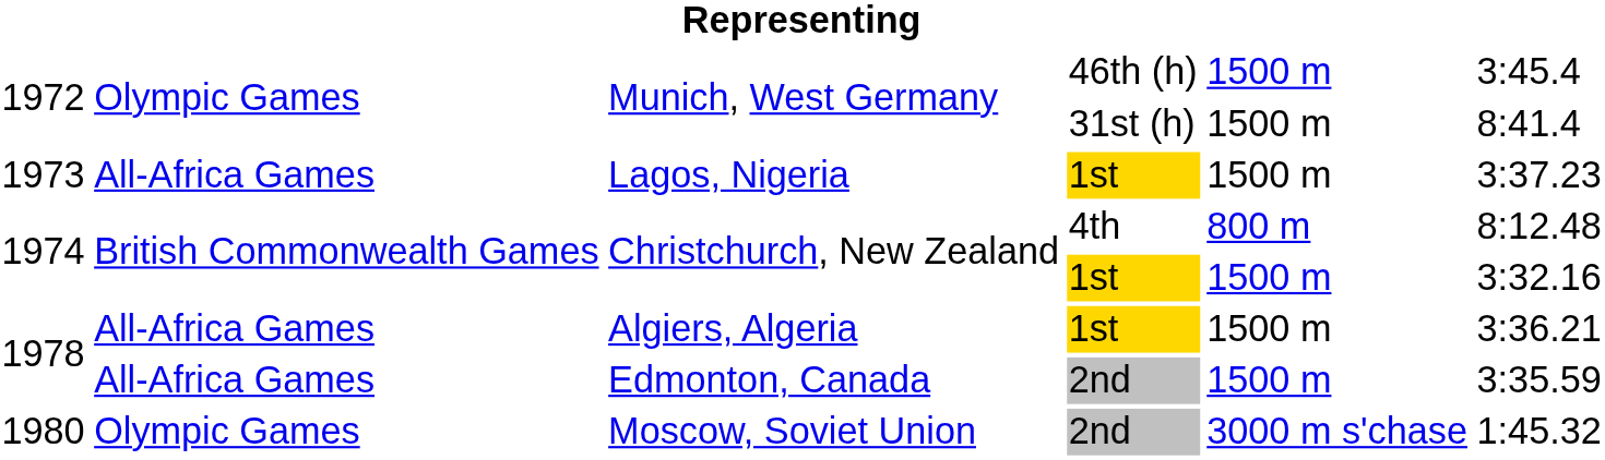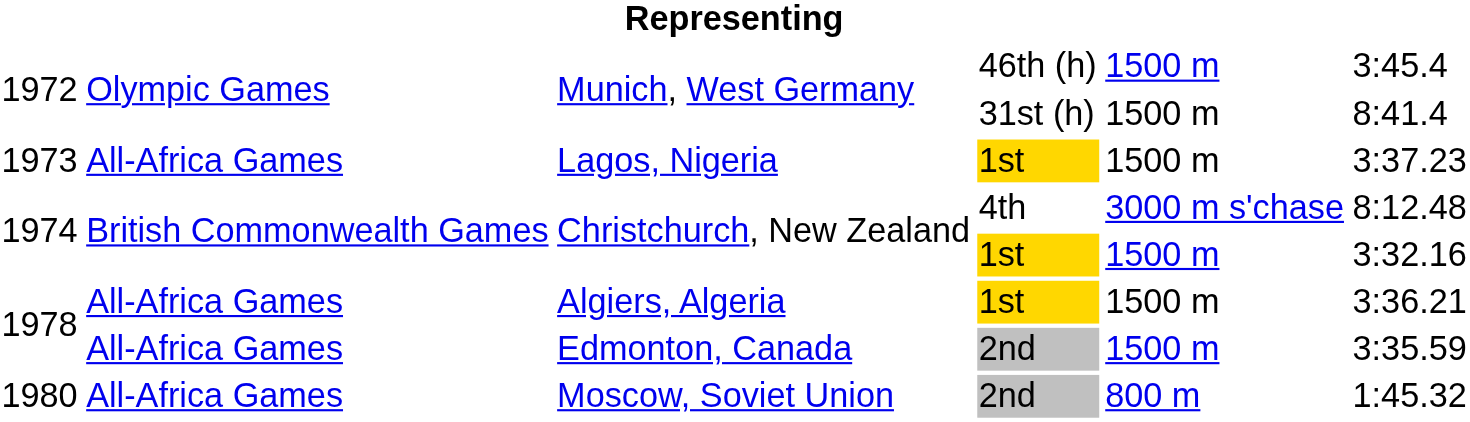Christchurch, New Zealand / 4th | column 5: 800 m -> 3000 m s'chase
Moscow, Soviet Union | column 2: Olympic Games -> All-Africa Games
Moscow, Soviet Union | column 5: 3000 m s'chase -> 800 m
